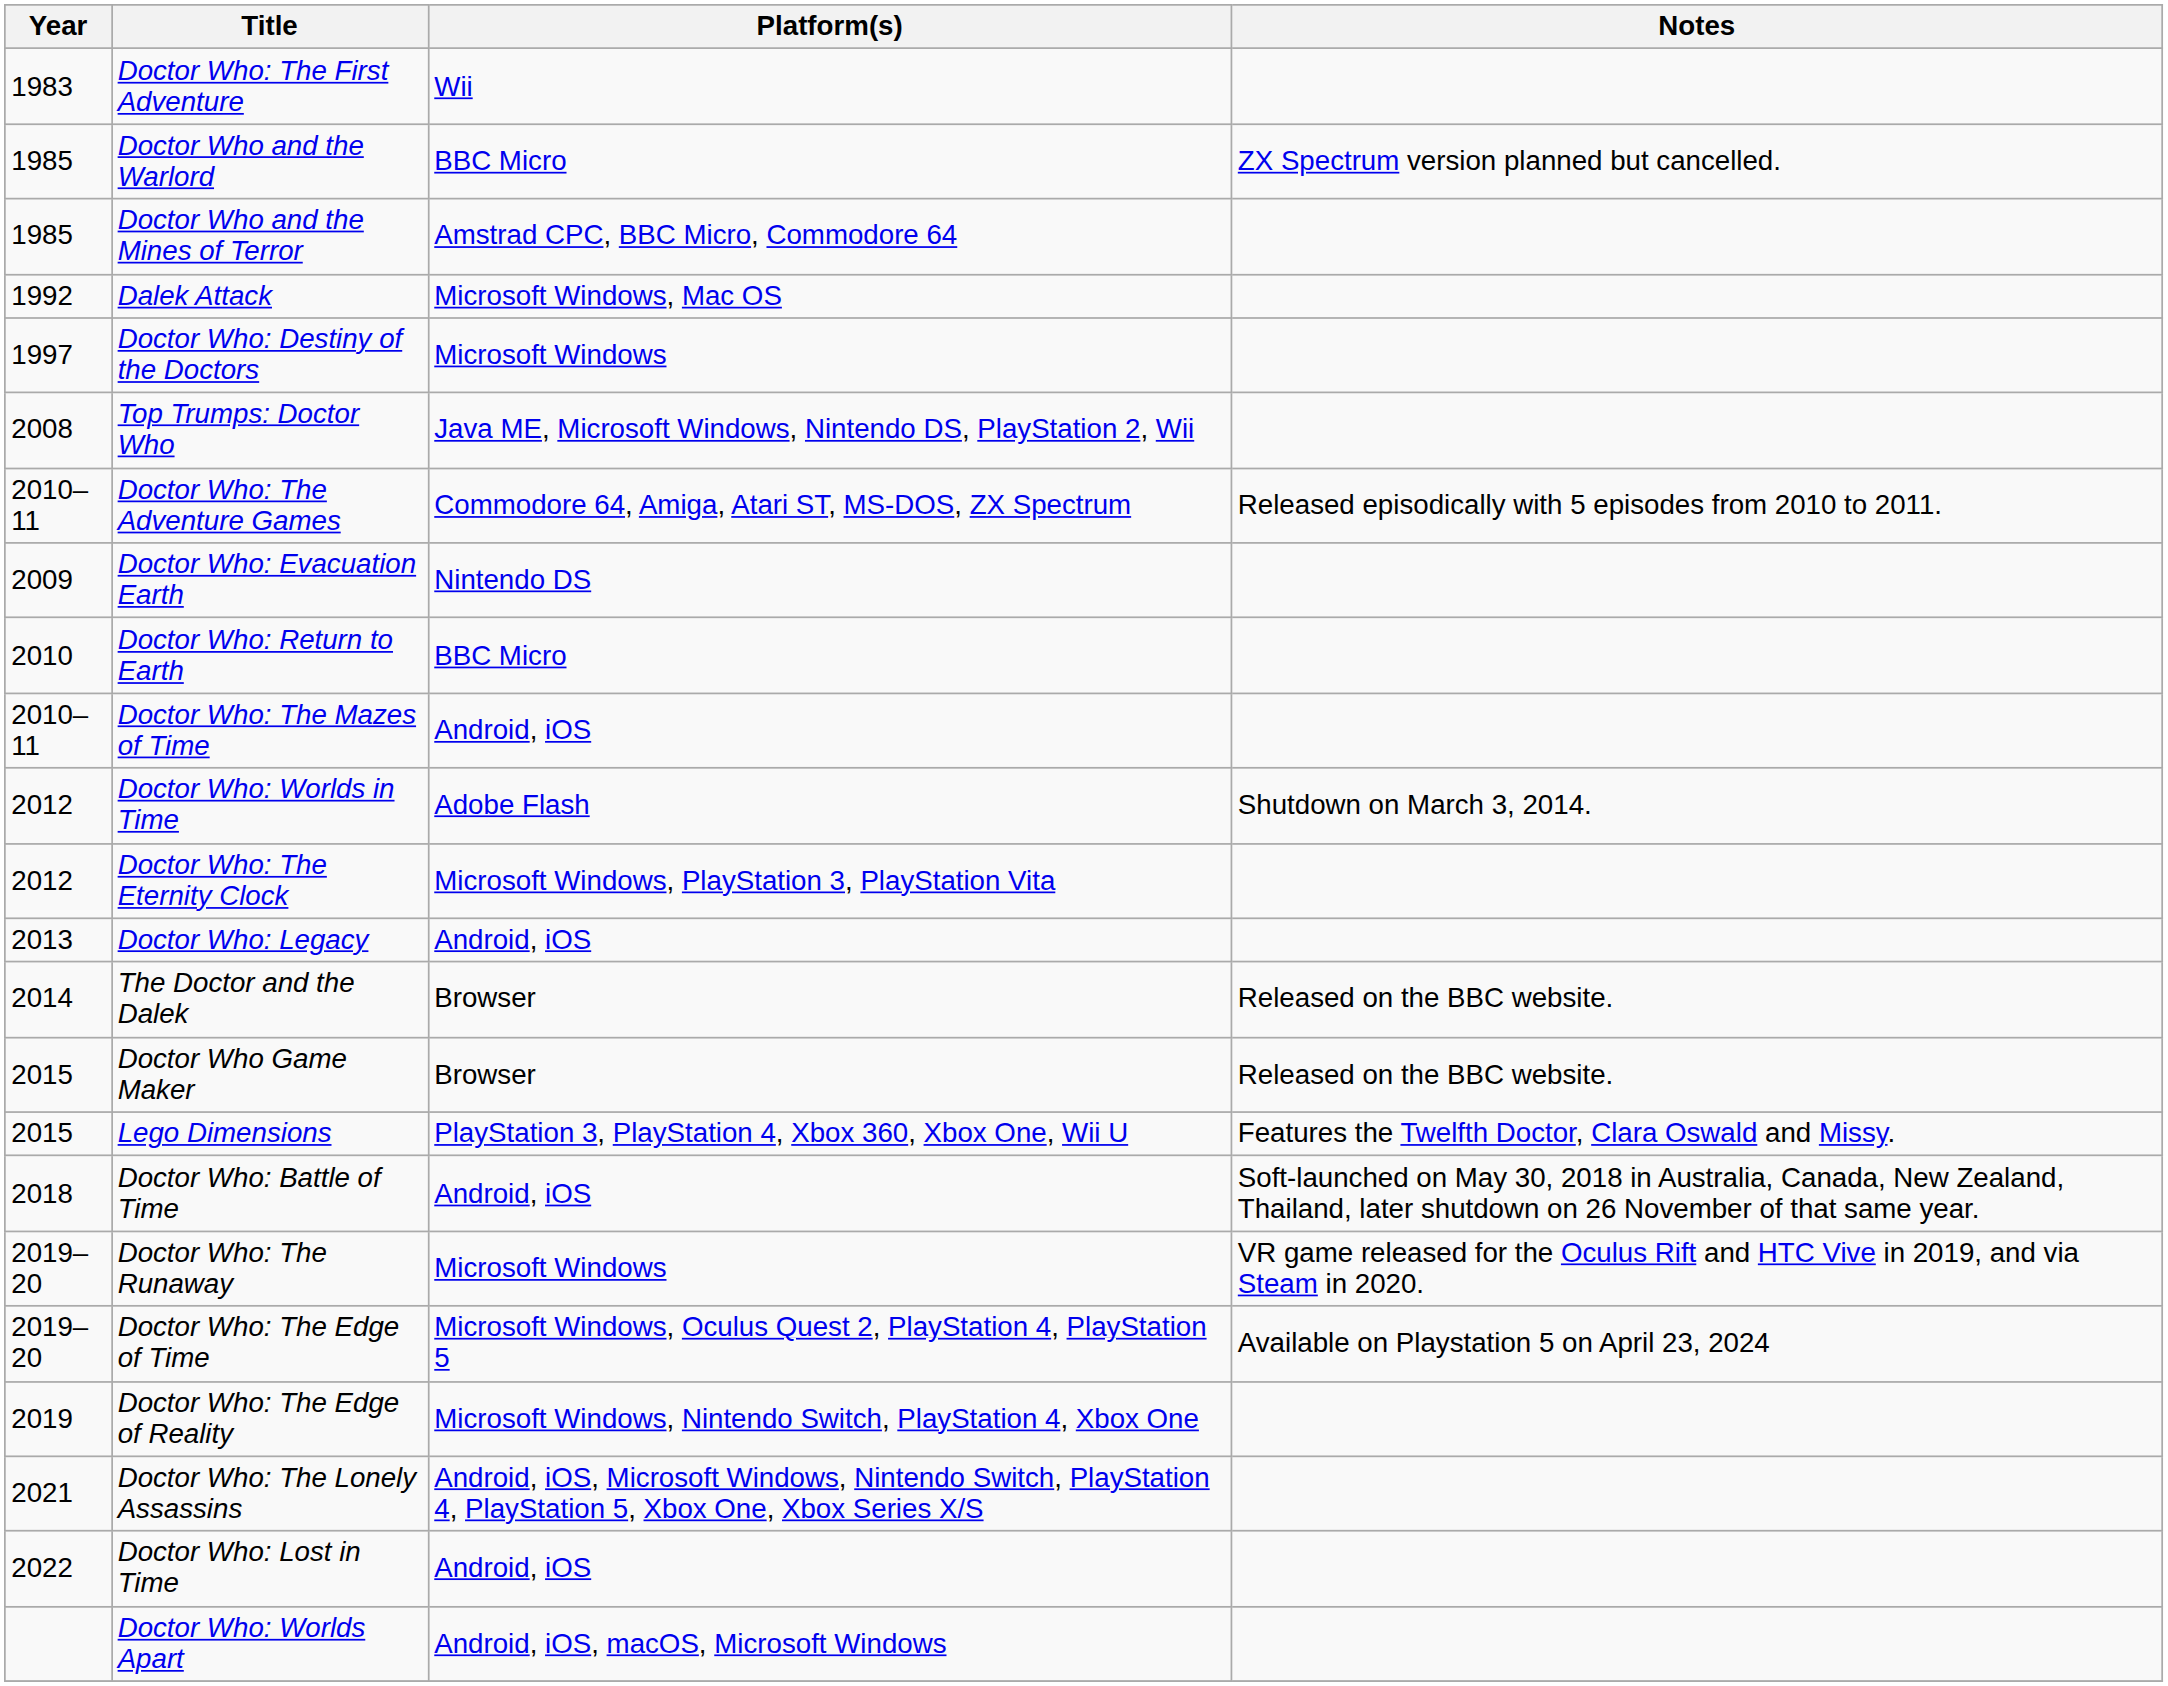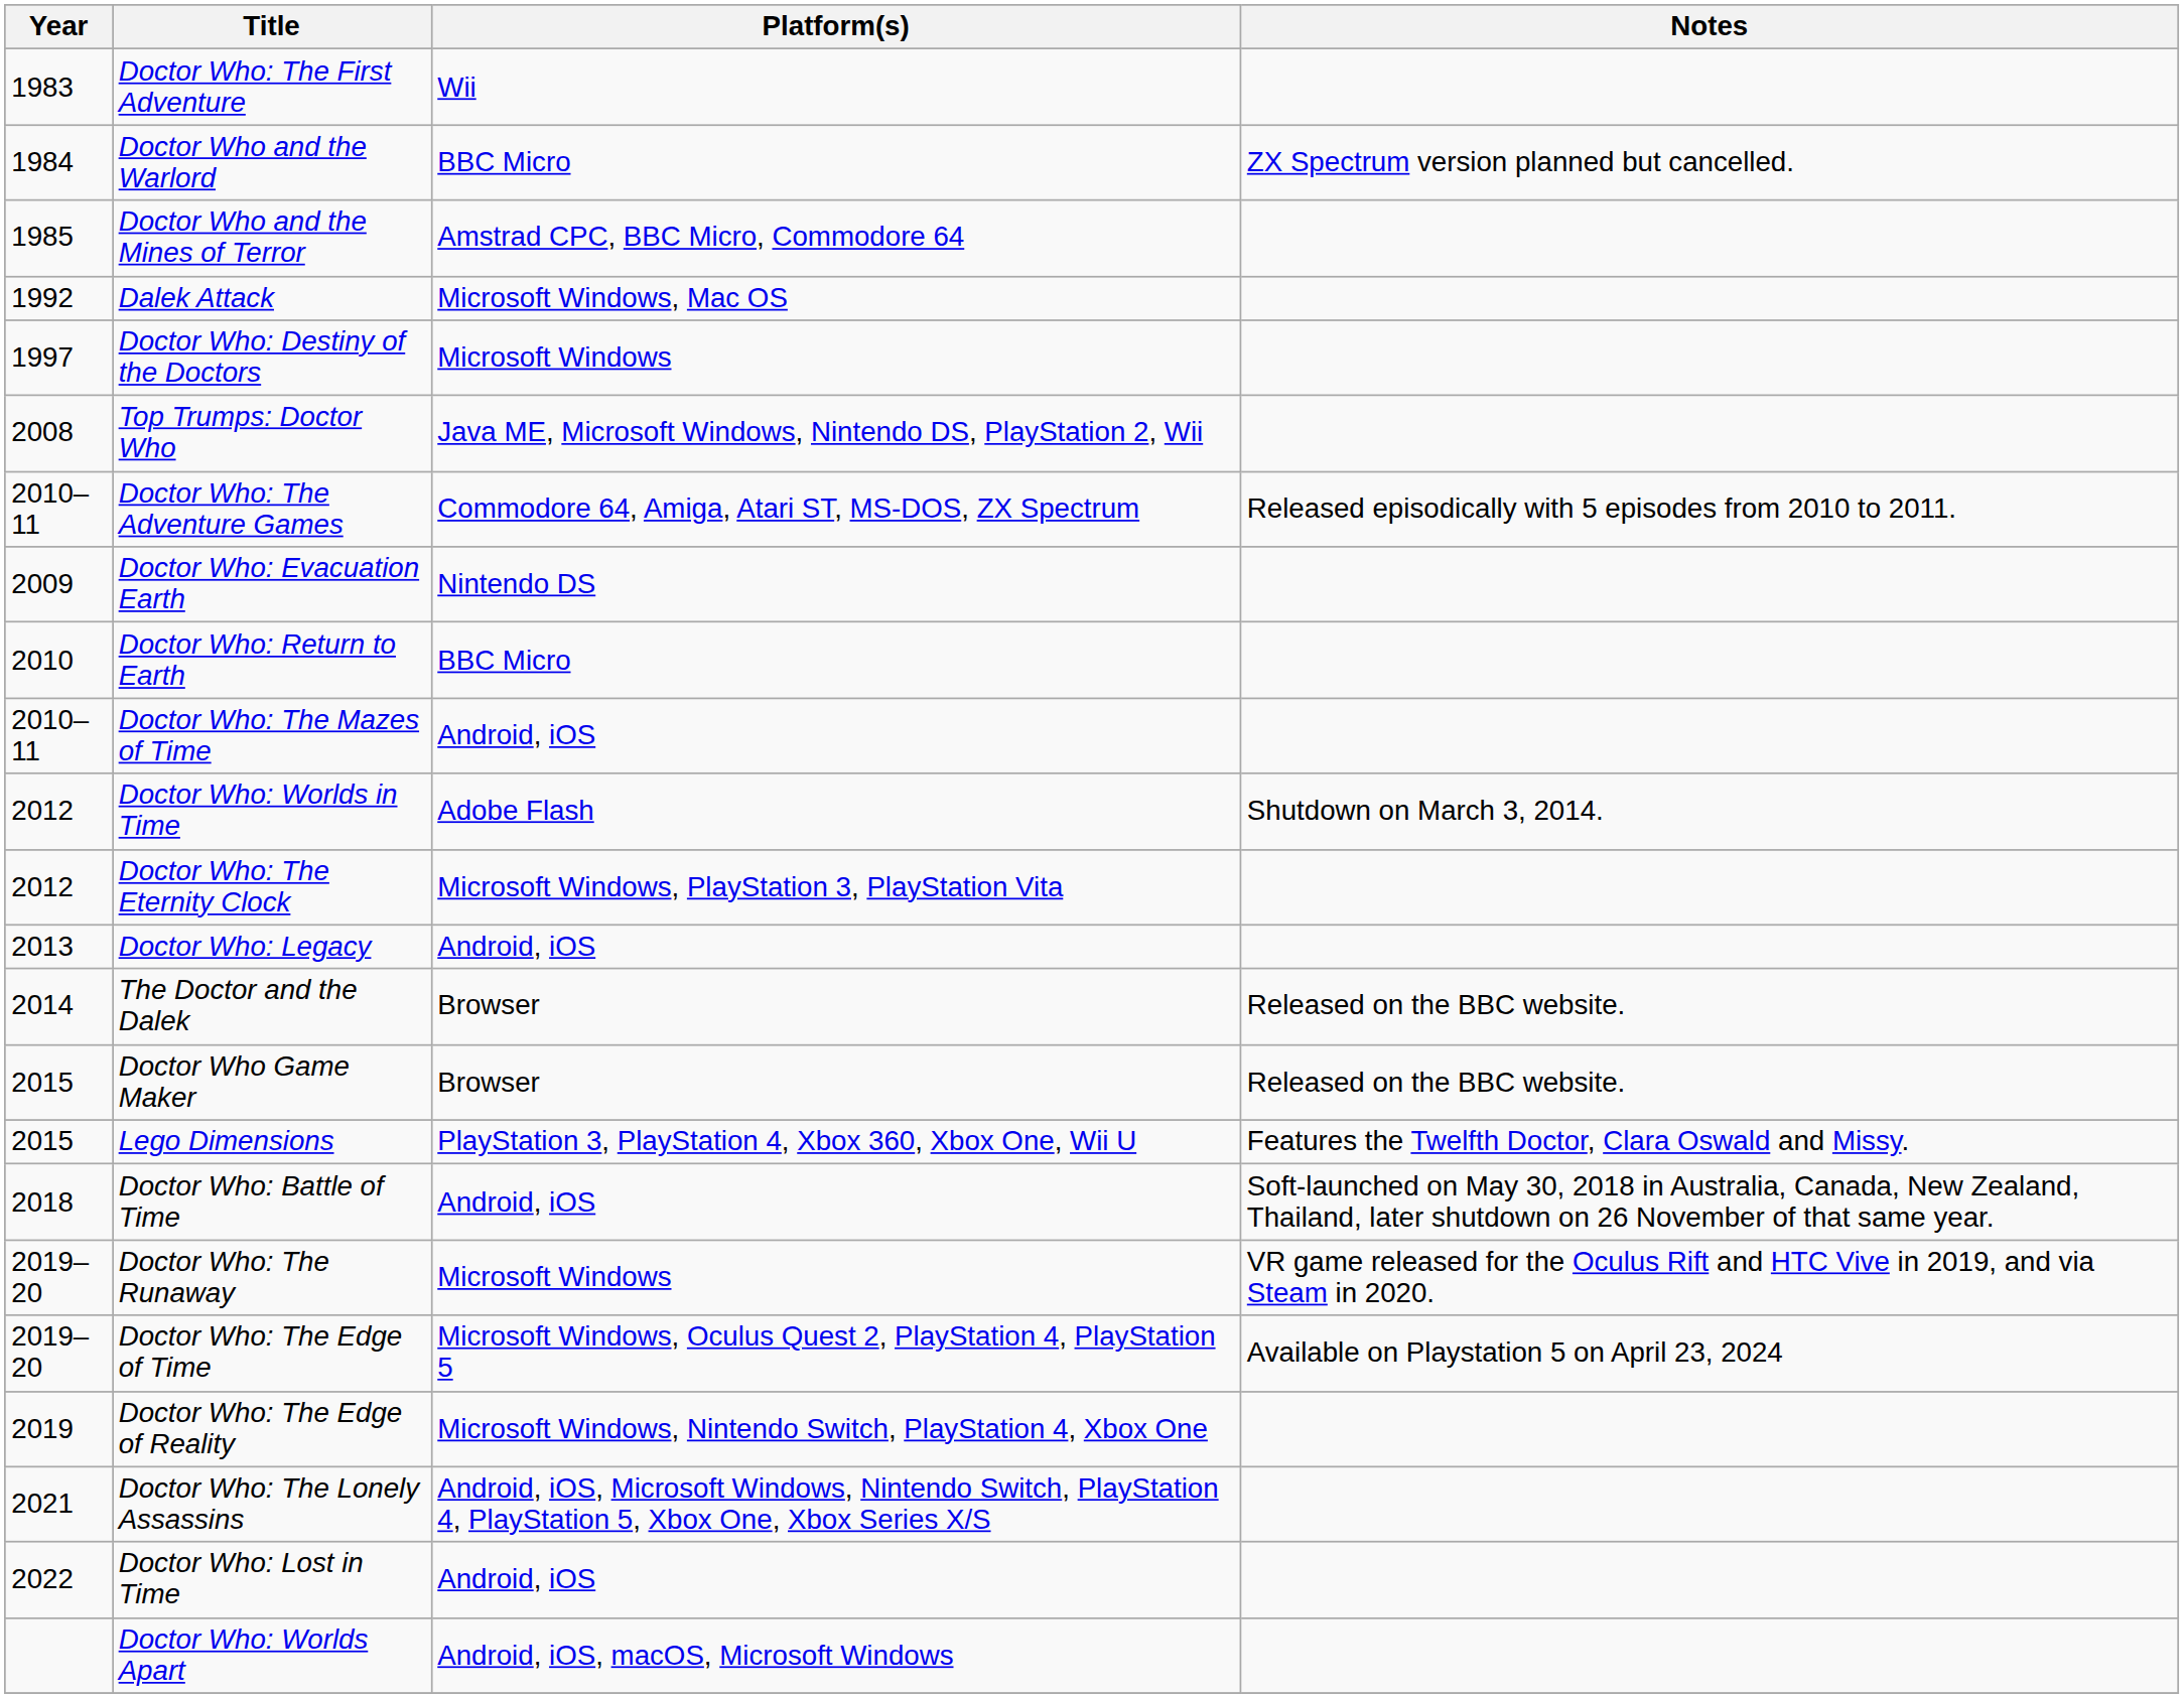Doctor Who and the Warlord | Year: 1985 -> 1984
